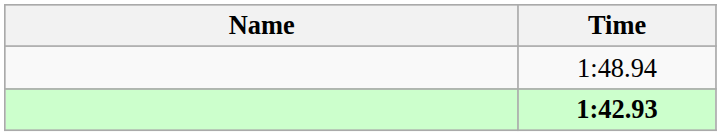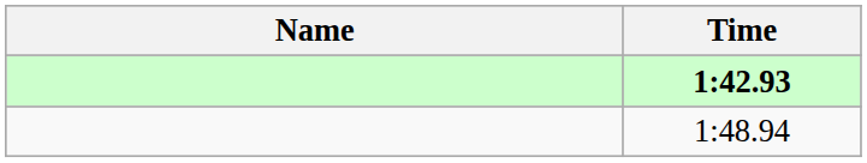rows swapped: 1:42.93 <-> 1:48.94
